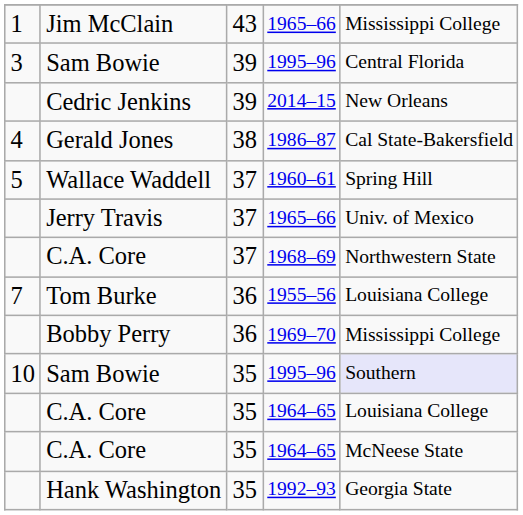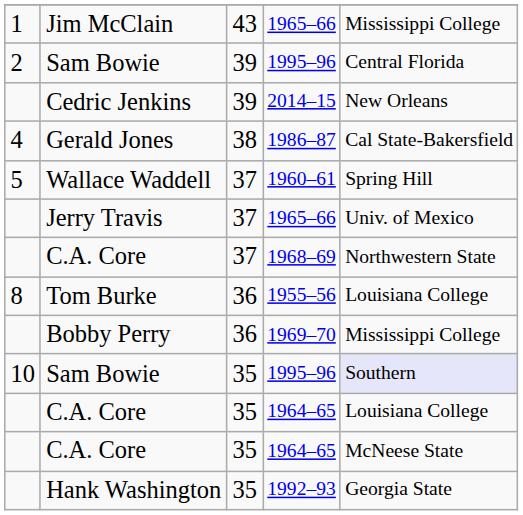Sam Bowie / 39 | column 1: 3 -> 2
Tom Burke | column 1: 7 -> 8
